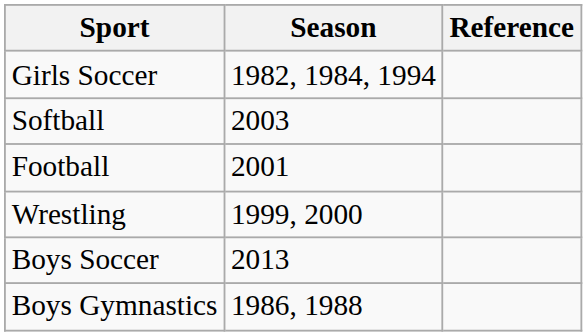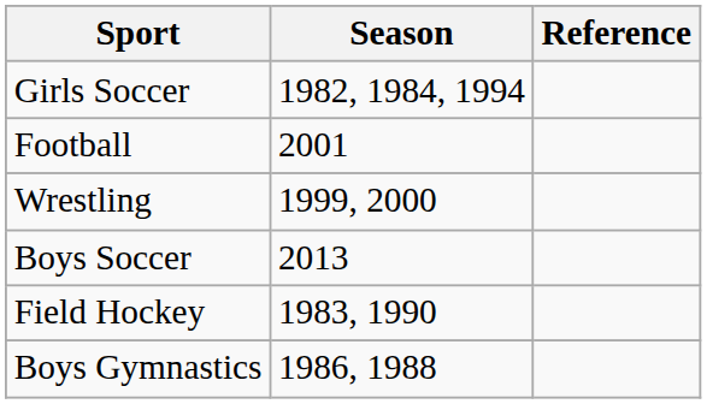- row: Softball | 2003
+ row: Field Hockey | 1983, 1990
